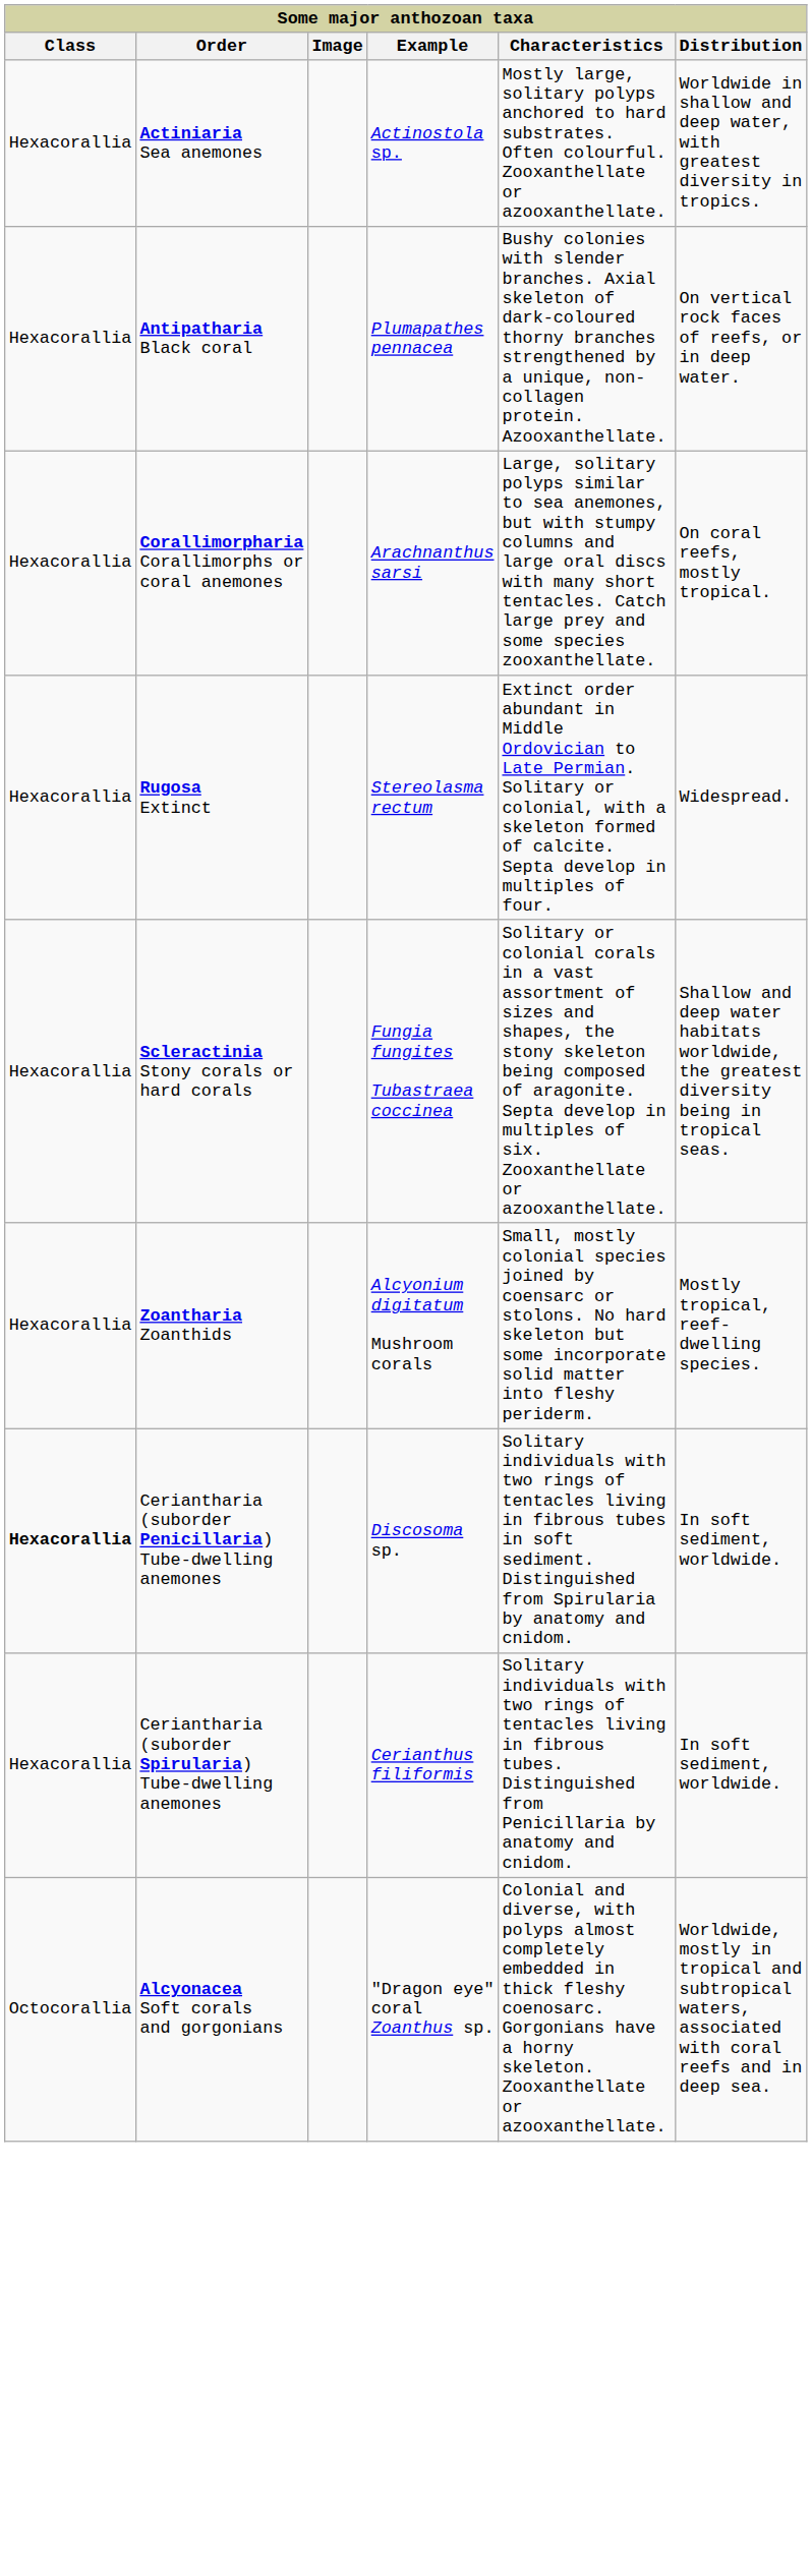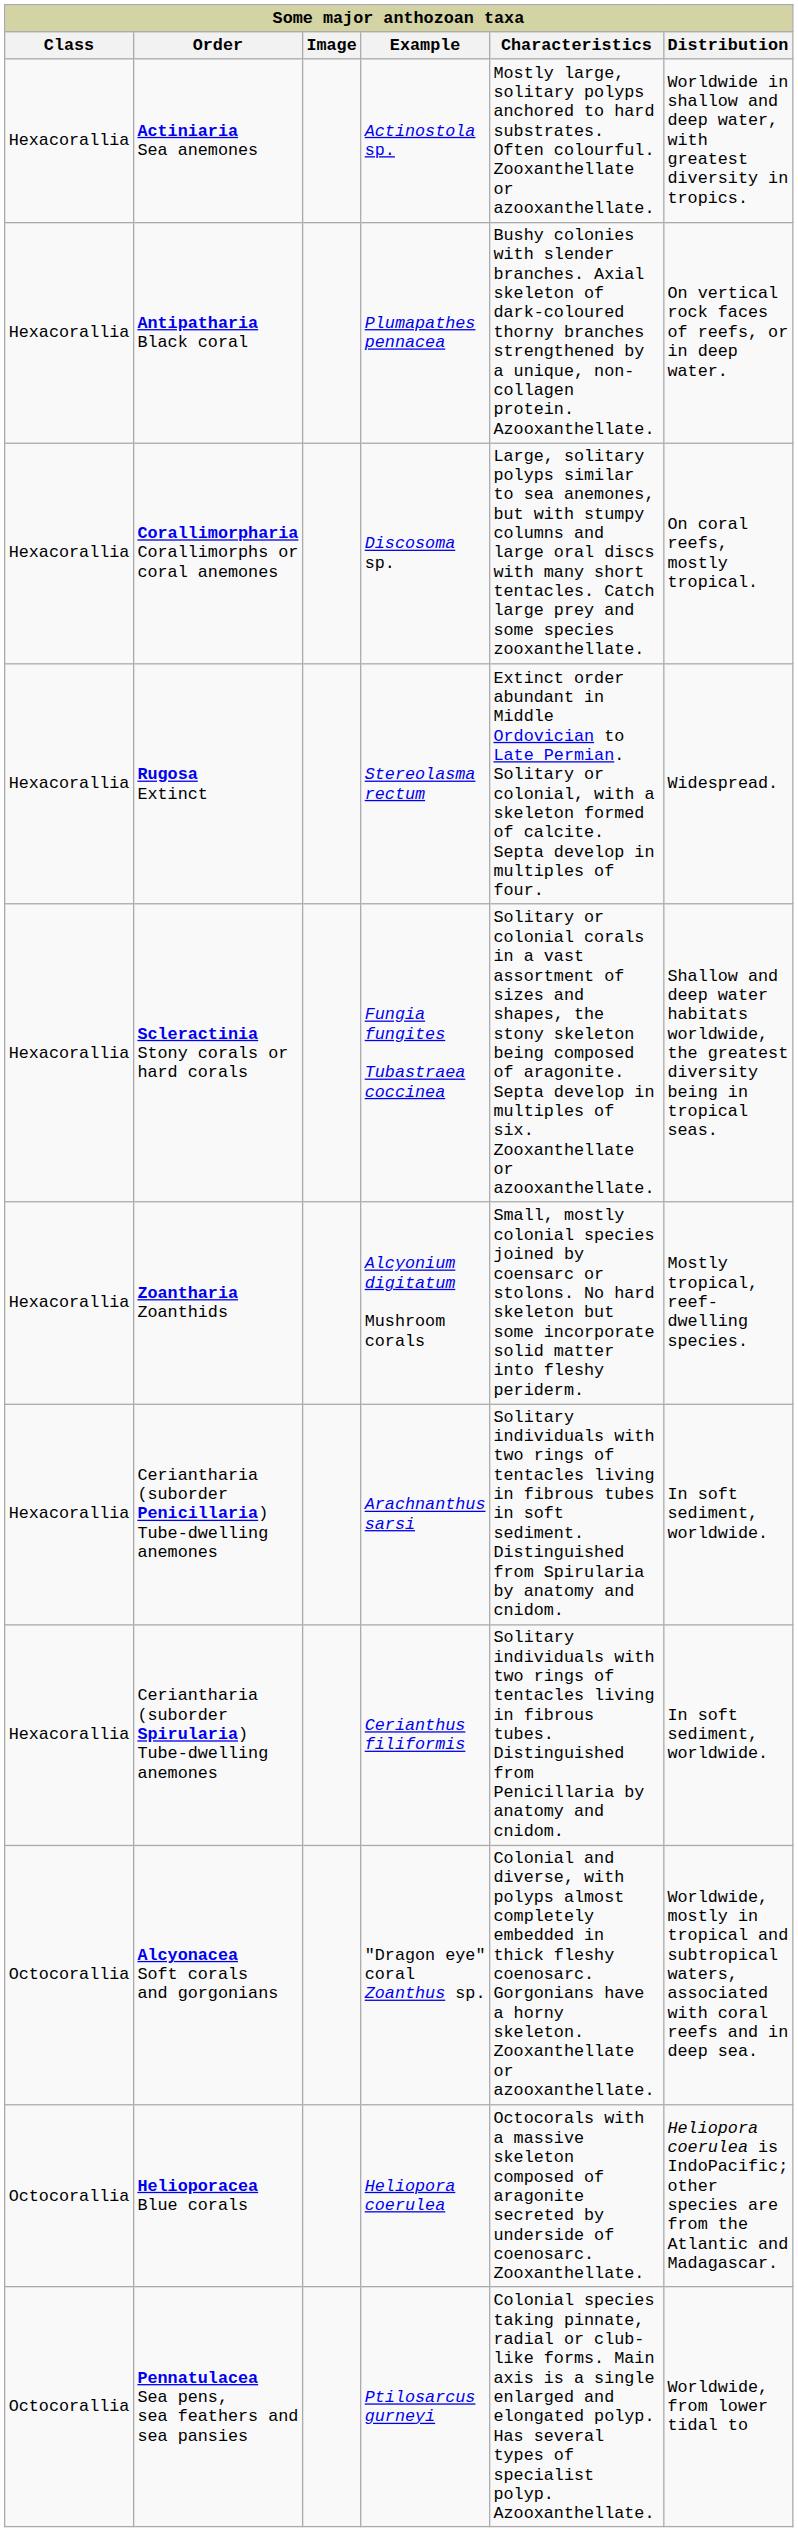Corallimorpharia Corallimorphs or coral anemones | Example: Arachnanthus sarsi -> Discosoma sp.
Ceriantharia (suborder Penicillaria) Tube-dwelling anemones | Class: bold -> normal
Ceriantharia (suborder Penicillaria) Tube-dwelling anemones | Example: Discosoma sp. -> Arachnanthus sarsi
+ row: Octocorallia | Helioporacea Blue corals | Heliopora coerulea | Octocorals with a massive skeleton composed of aragonite secreted by underside of coenosarc. Zooxanthellate. | Heliopora coerulea is IndoPacific; other species are from the Atlantic and Madagascar.
+ row: Octocorallia | Pennatulacea Sea pens, sea feathers and sea pansies | Ptilosarcus gurneyi | Colonial species taking pinnate, radial or club-like forms. Main axis is a single enlarged and elongated polyp. Has several types of specialist polyp. Azooxanthellate. | Worldwide, from lower tidal to
